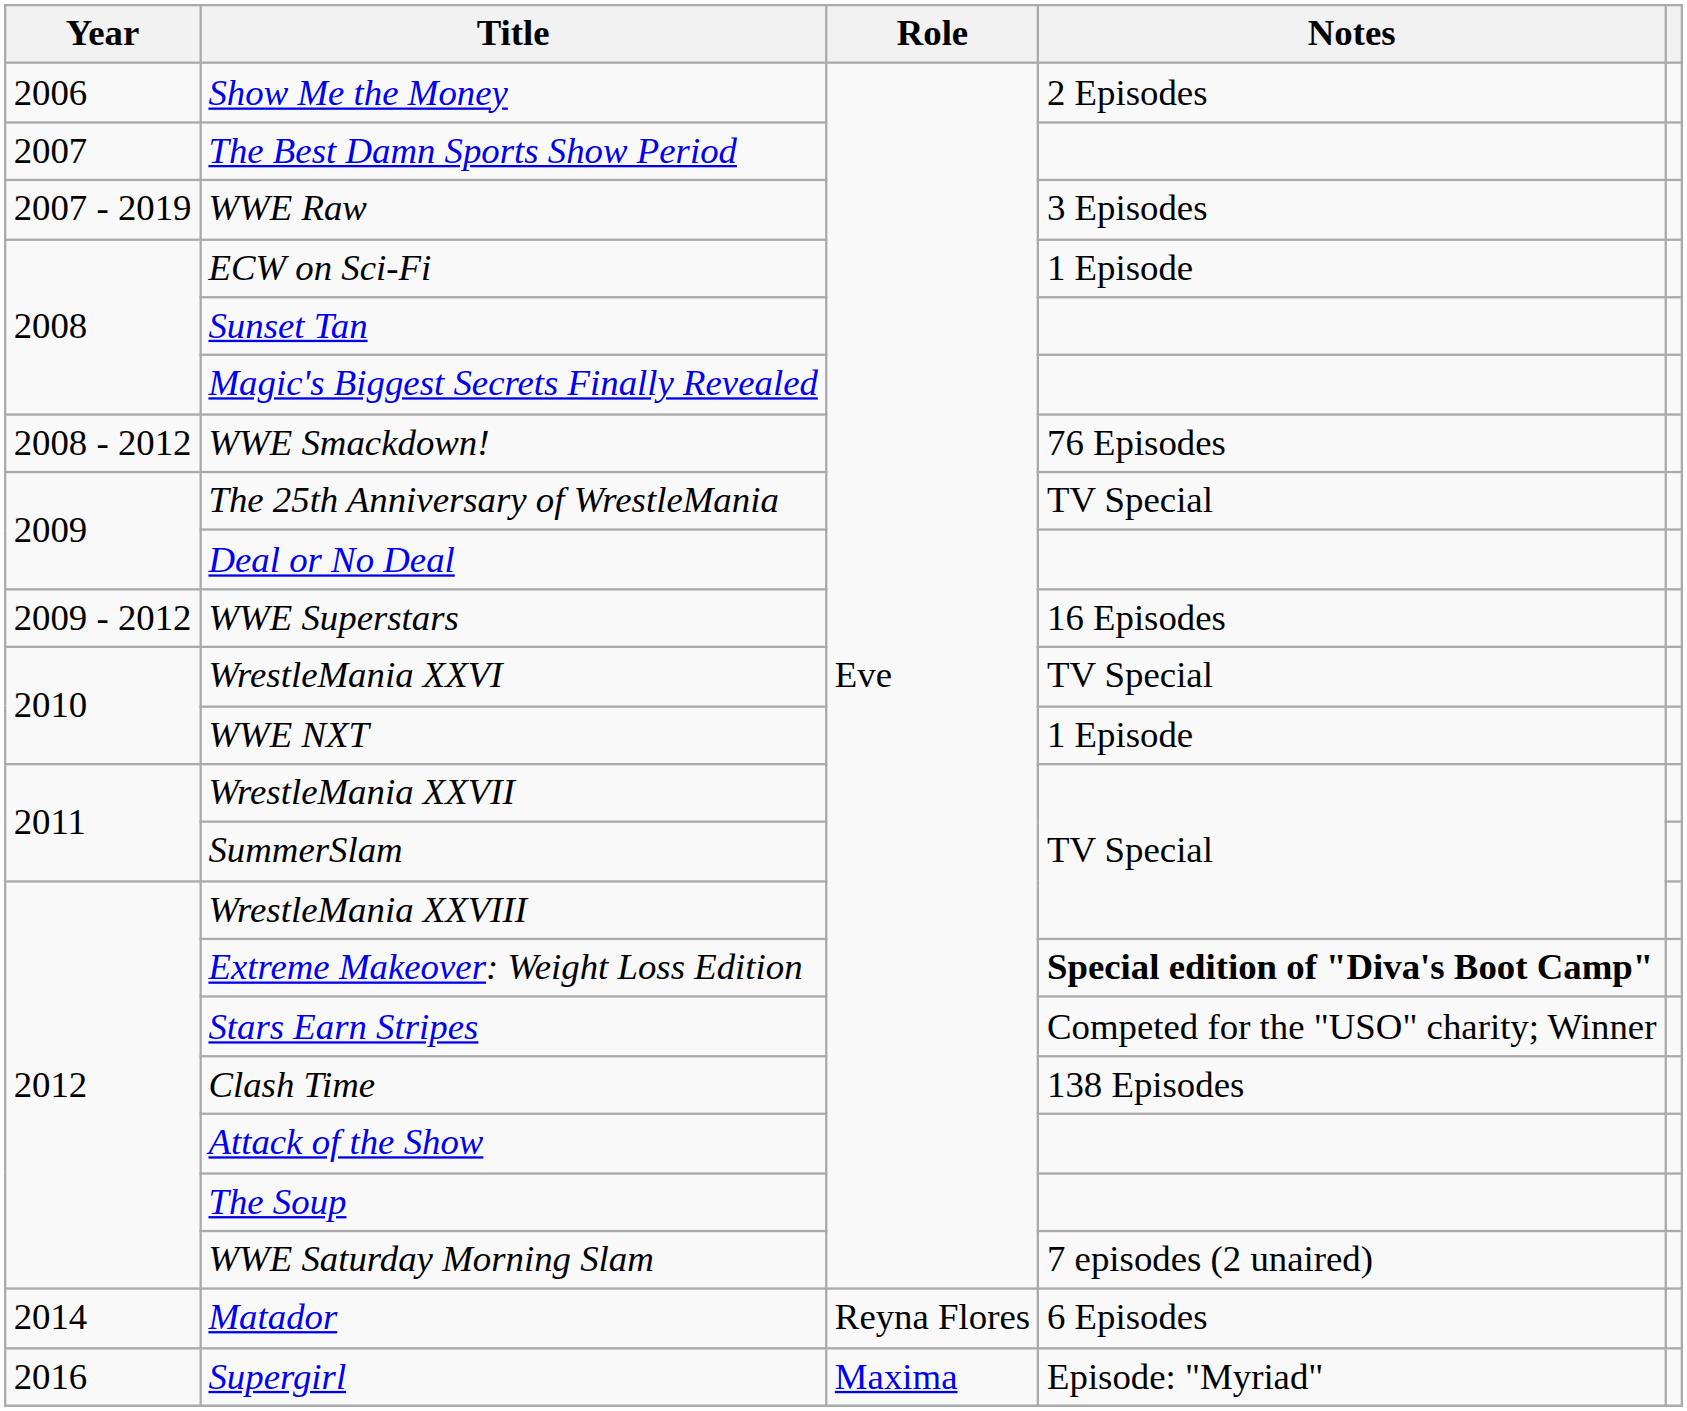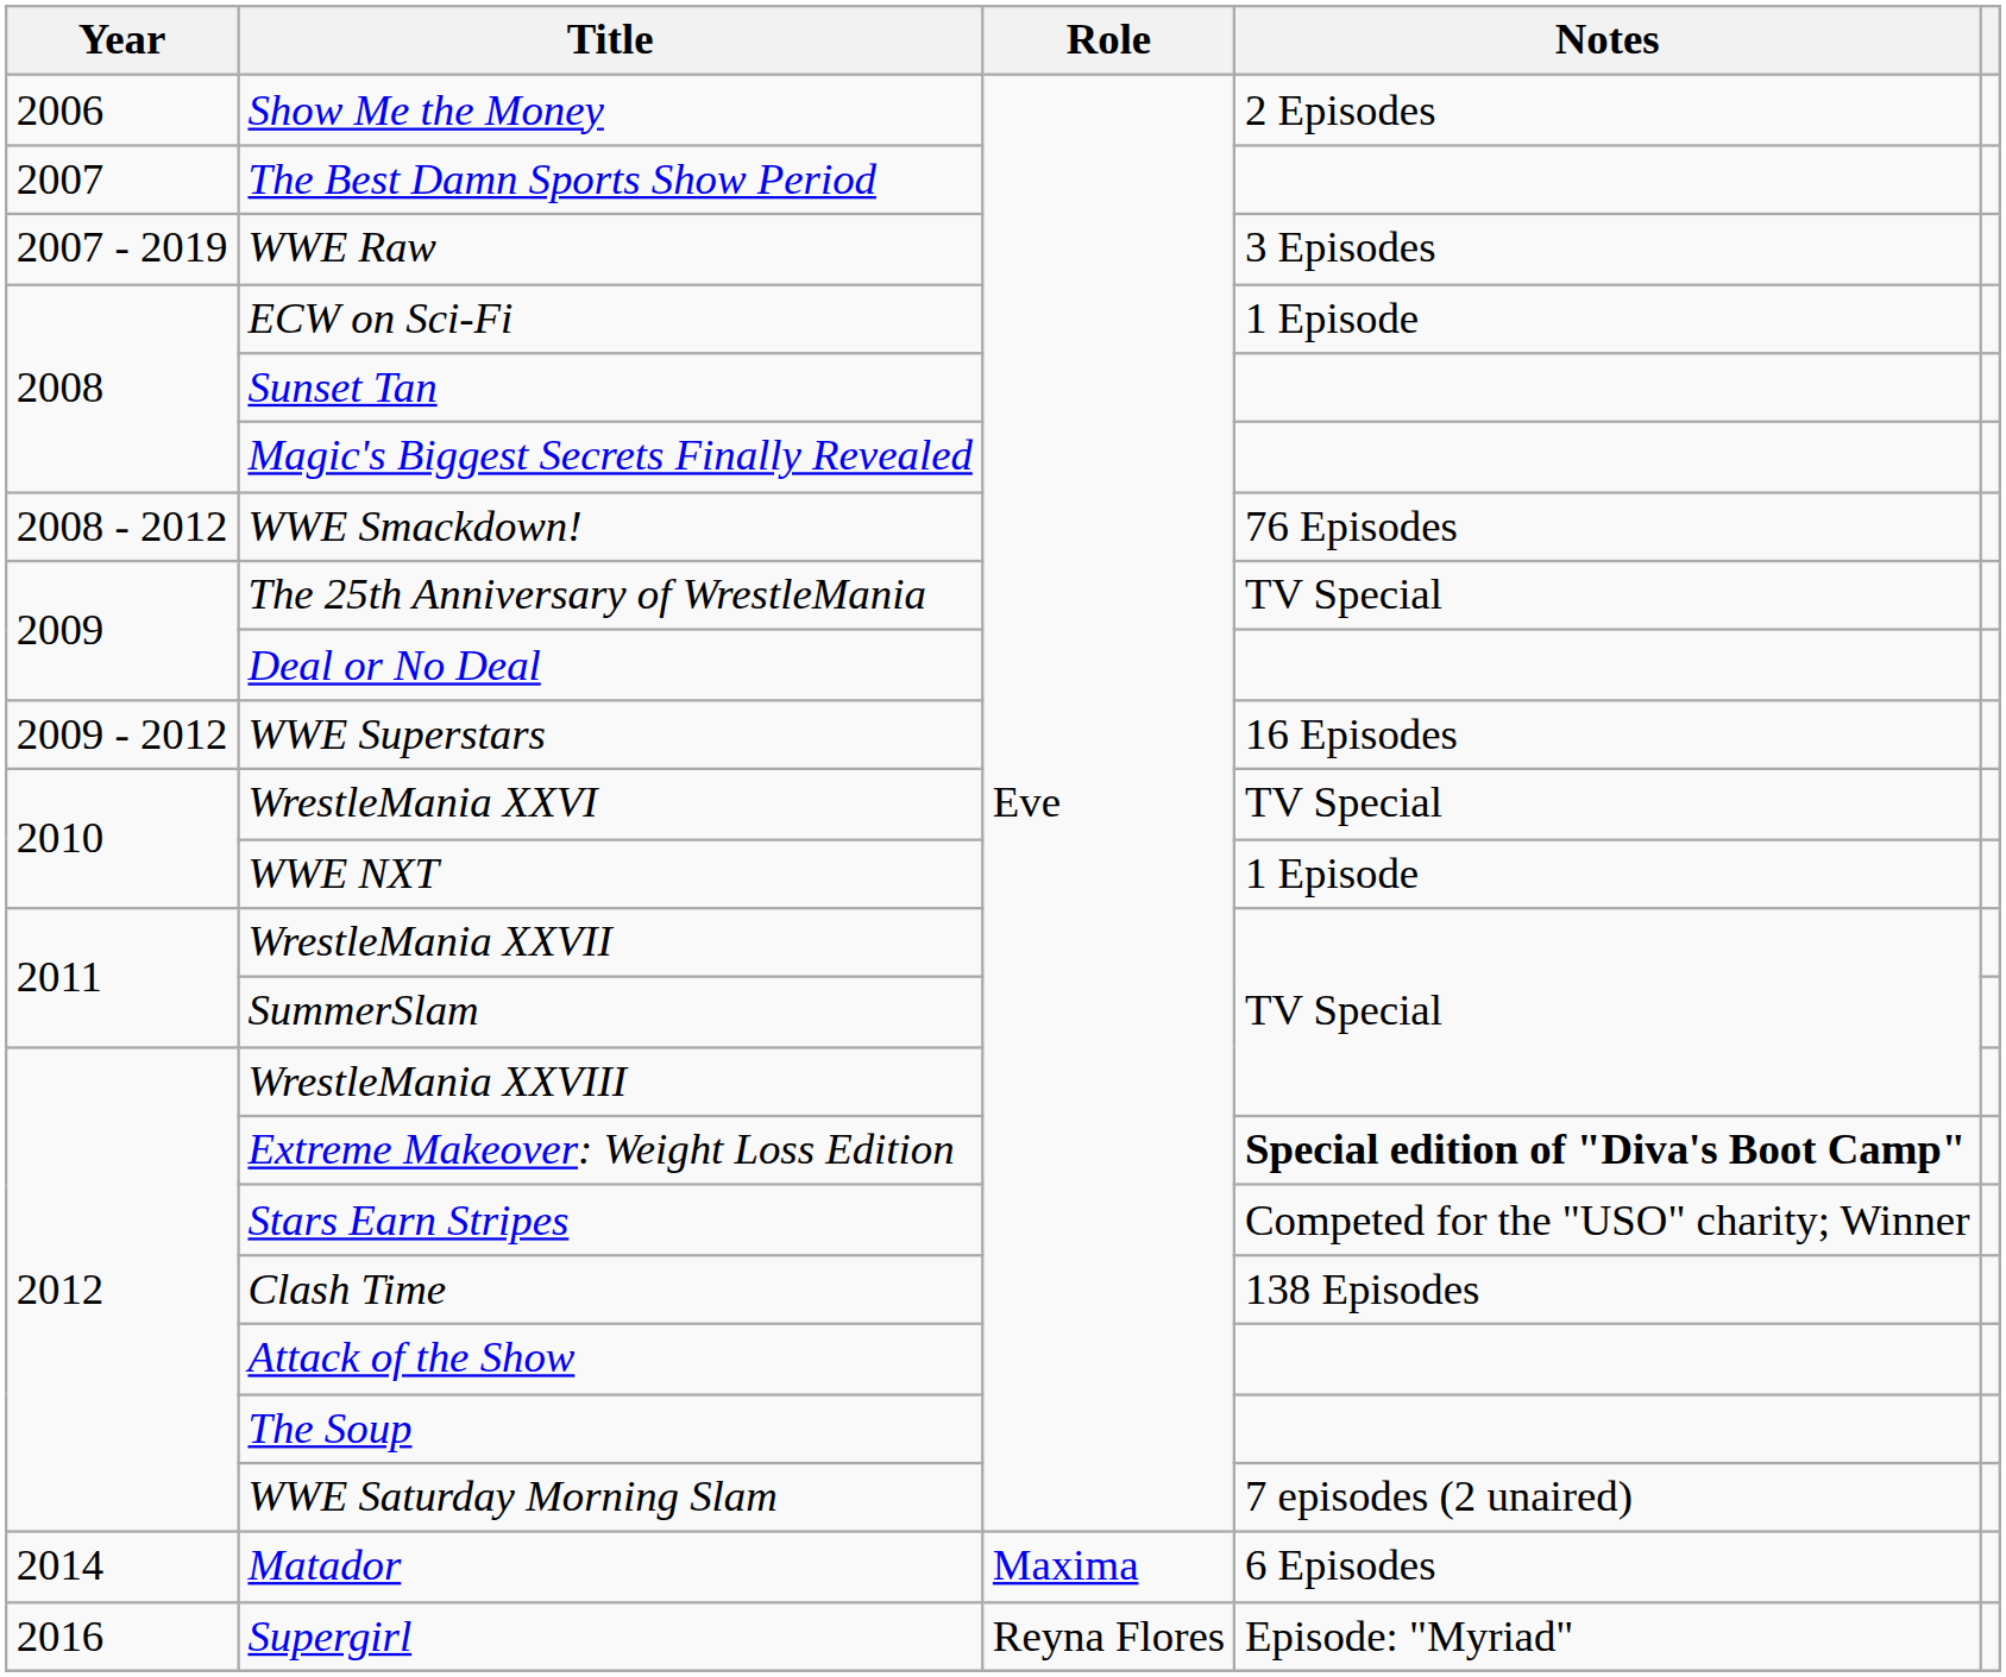Matador | Role: Reyna Flores -> Maxima
Supergirl | Role: Maxima -> Reyna Flores
